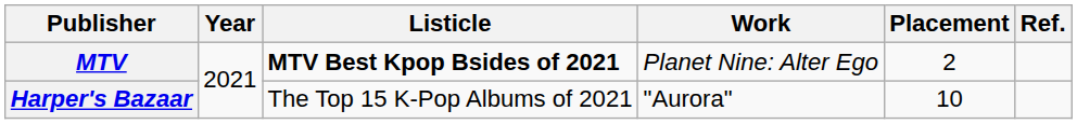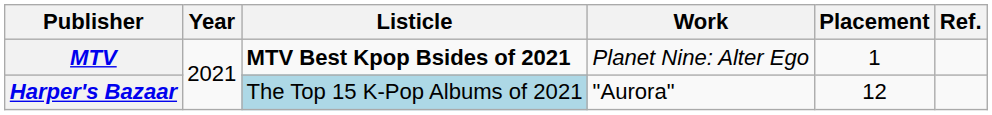MTV | Placement: 2 -> 1
Harper's Bazaar | Listicle: no background -> lightblue background
Harper's Bazaar | Placement: 10 -> 12
